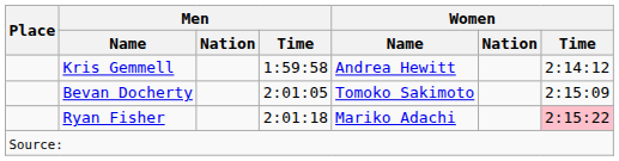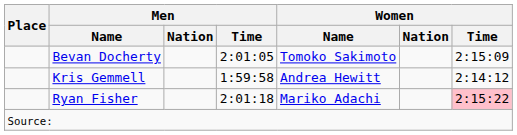rows swapped: Kris Gemmell <-> Bevan Docherty
